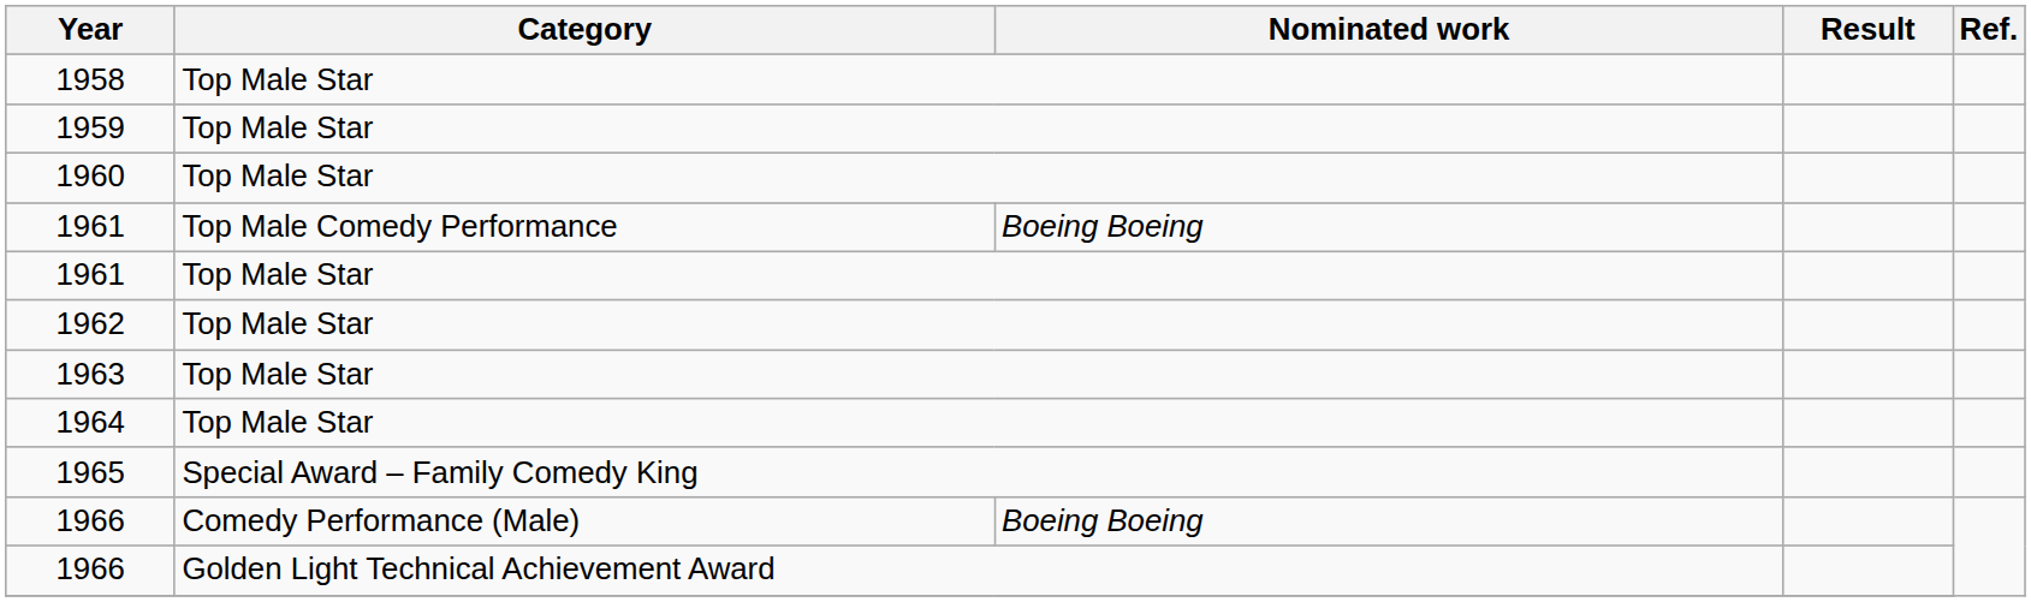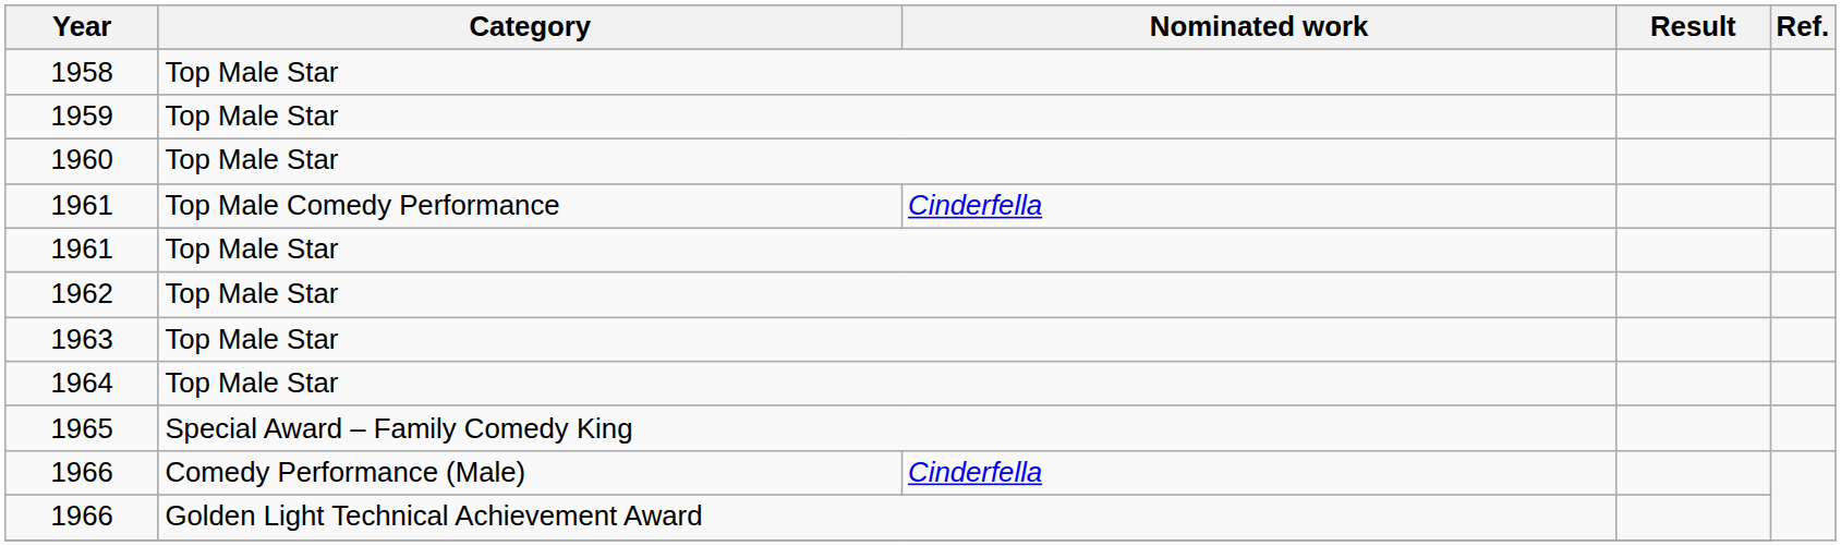1961 / Top Male Comedy Performance | Nominated work: Boeing Boeing -> Cinderfella
1966 / Comedy Performance (Male) | Nominated work: Boeing Boeing -> Cinderfella
